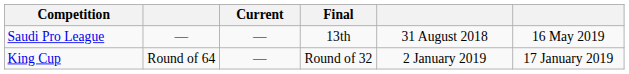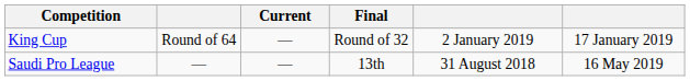rows swapped: Saudi Pro League <-> King Cup
